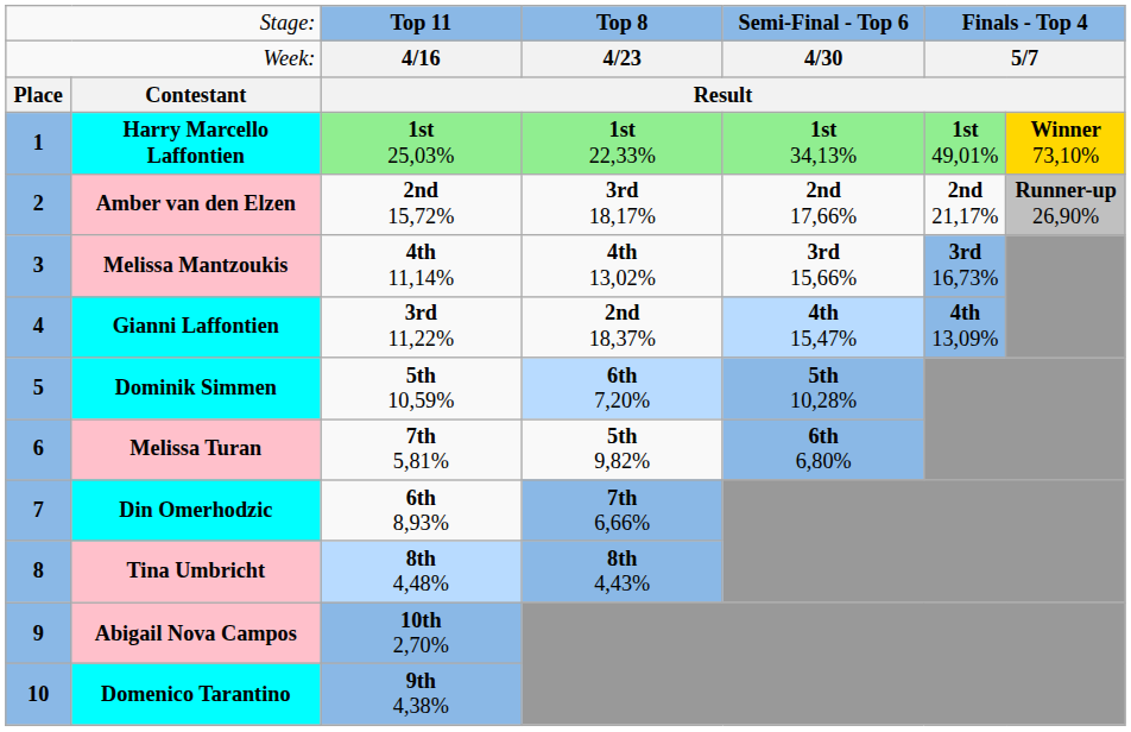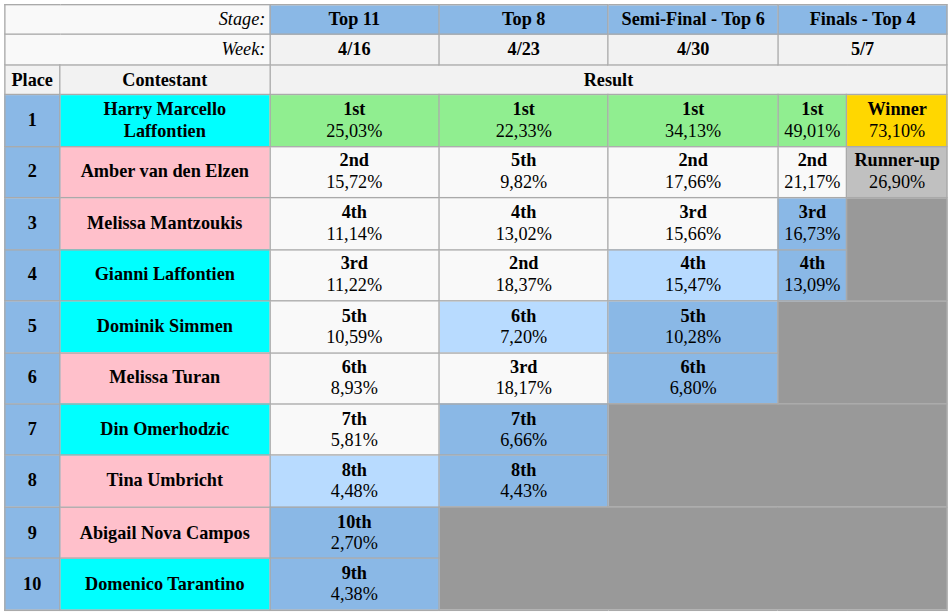Amber van den Elzen | column 4: 3rd 18,17% -> 5th 9,82%
Melissa Turan | column 3: 7th 5,81% -> 6th 8,93%
Melissa Turan | column 4: 5th 9,82% -> 3rd 18,17%
Din Omerhodzic | column 3: 6th 8,93% -> 7th 5,81%
